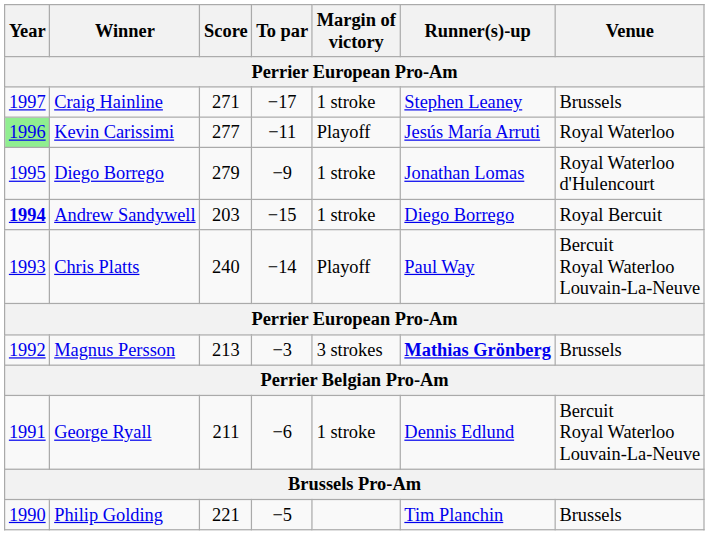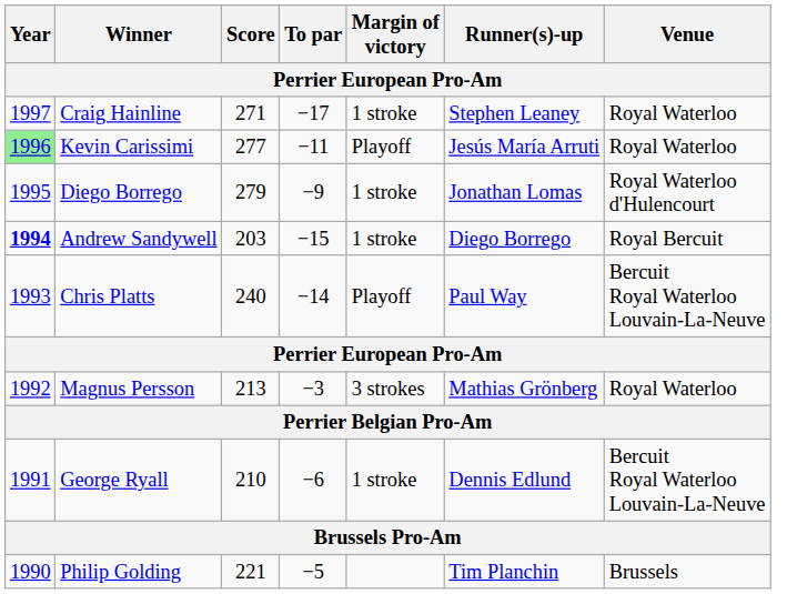Craig Hainline | Venue: Brussels -> Royal Waterloo
Magnus Persson | Runner(s)-up: bold -> normal
Magnus Persson | Venue: Brussels -> Royal Waterloo
George Ryall | Score: 211 -> 210
